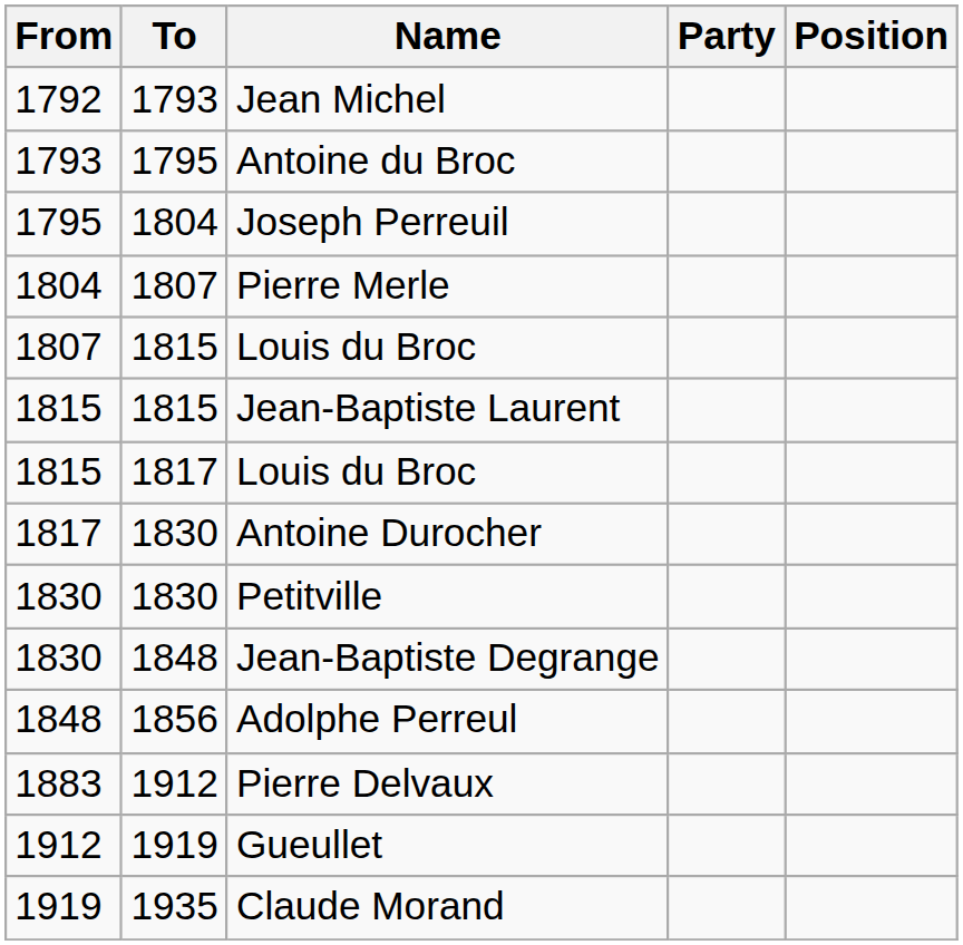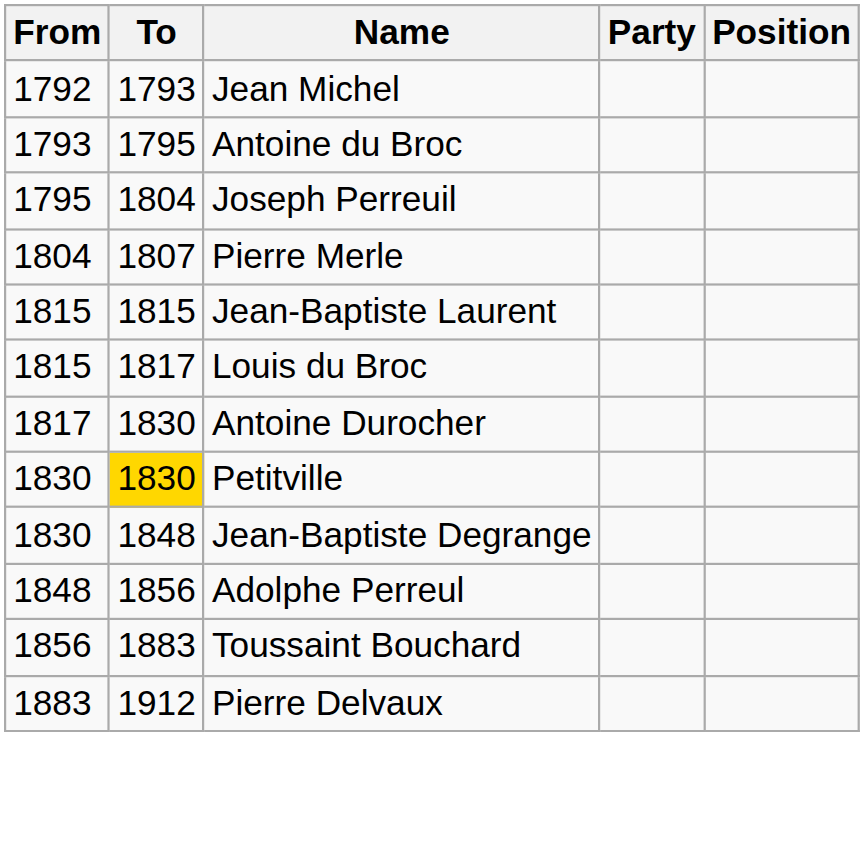- row: 1807 | 1815 | Louis du Broc
Petitville | To: no background -> gold background
+ row: 1856 | 1883 | Toussaint Bouchard
- row: 1912 | 1919 | Gueullet
- row: 1919 | 1935 | Claude Morand
